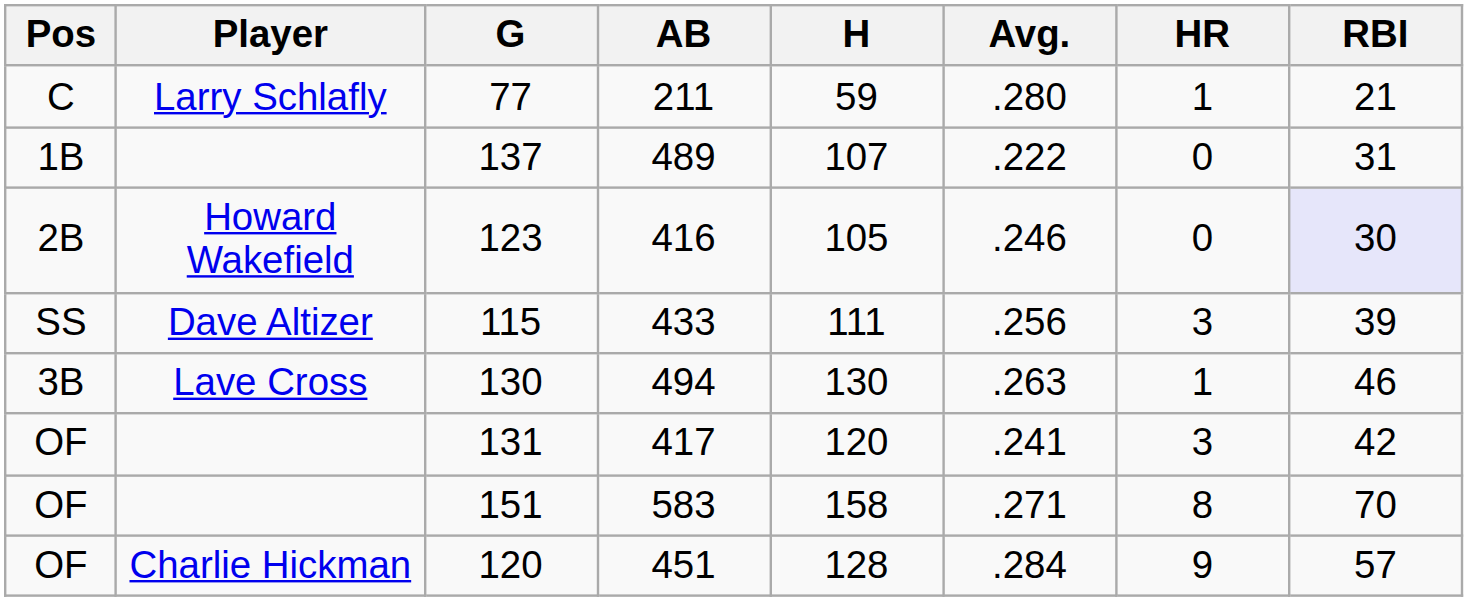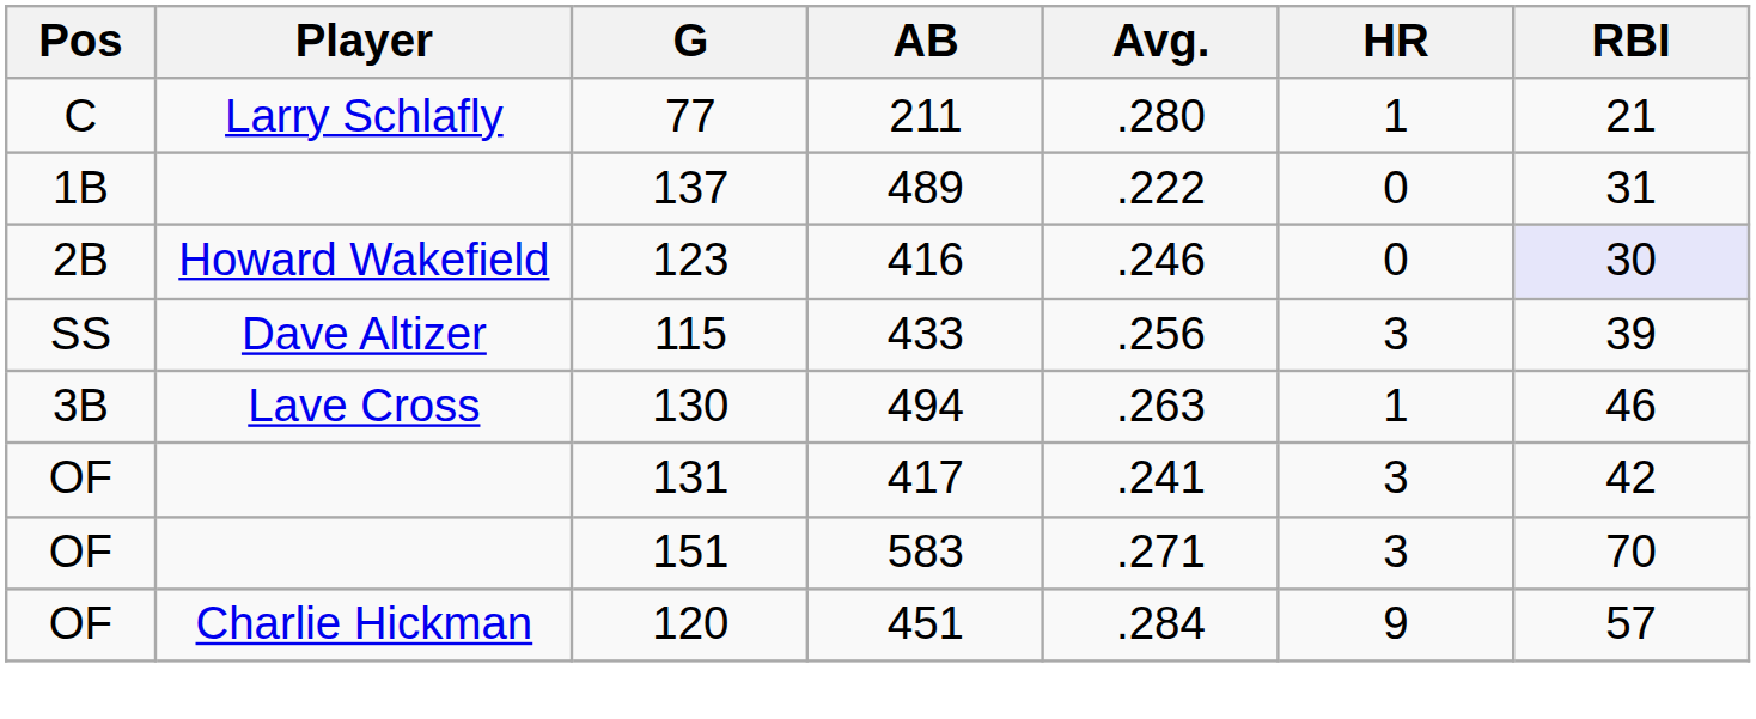- column: H | 59 | 107 | 105 | 111 | 130 | 120 | 158 | 128
151 | HR: 8 -> 3
